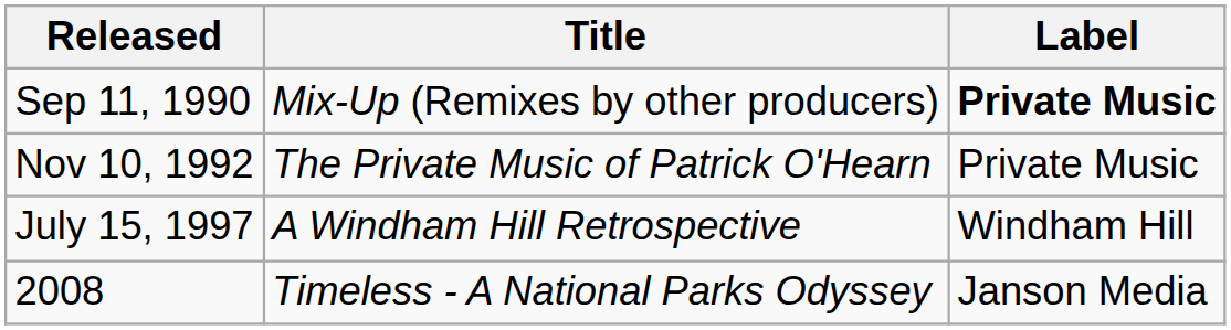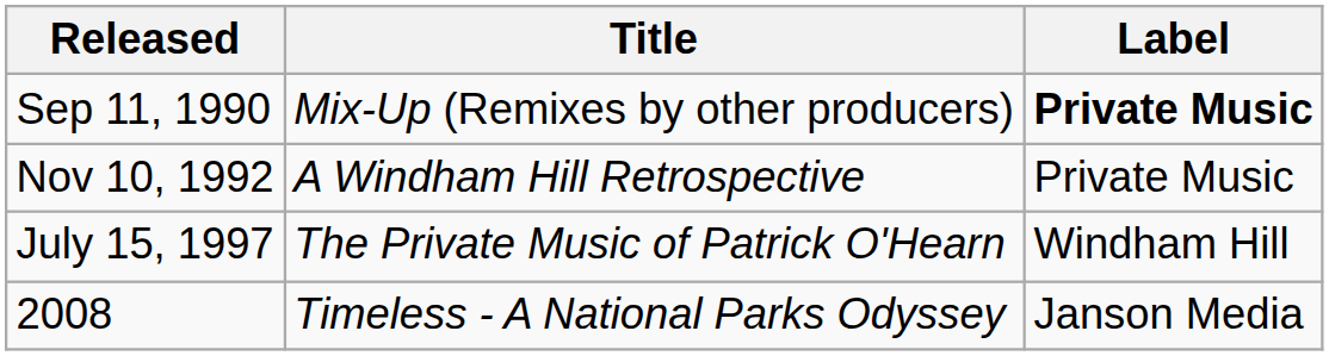Nov 10, 1992 | Title: The Private Music of Patrick O'Hearn -> A Windham Hill Retrospective
July 15, 1997 | Title: A Windham Hill Retrospective -> The Private Music of Patrick O'Hearn
